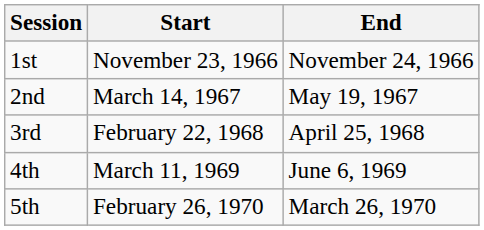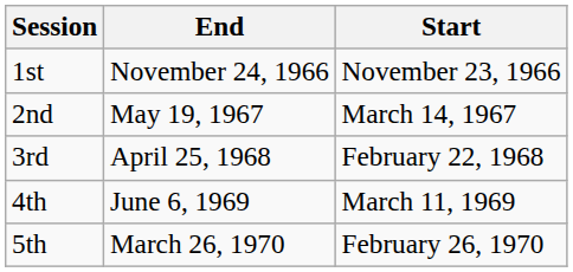columns swapped: Start <-> End
